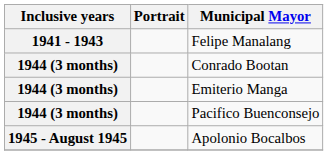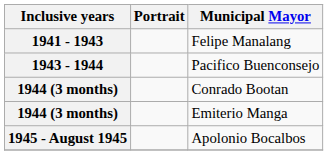+ row: 1943 - 1944 | Pacifico Buenconsejo
- row: 1944 (3 months) | Pacifico Buenconsejo
